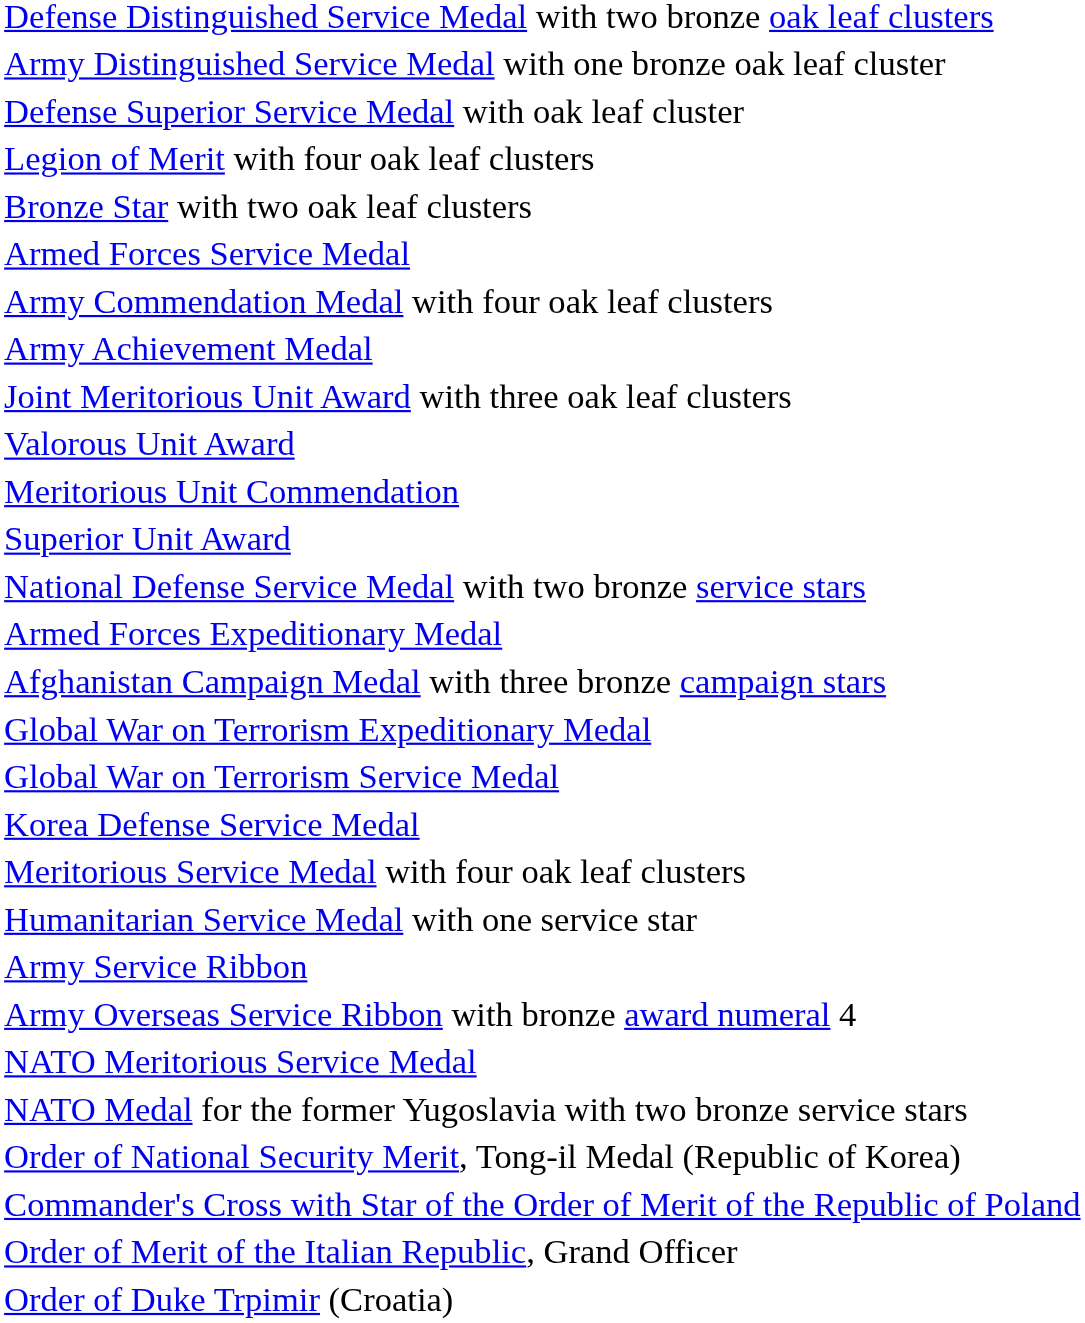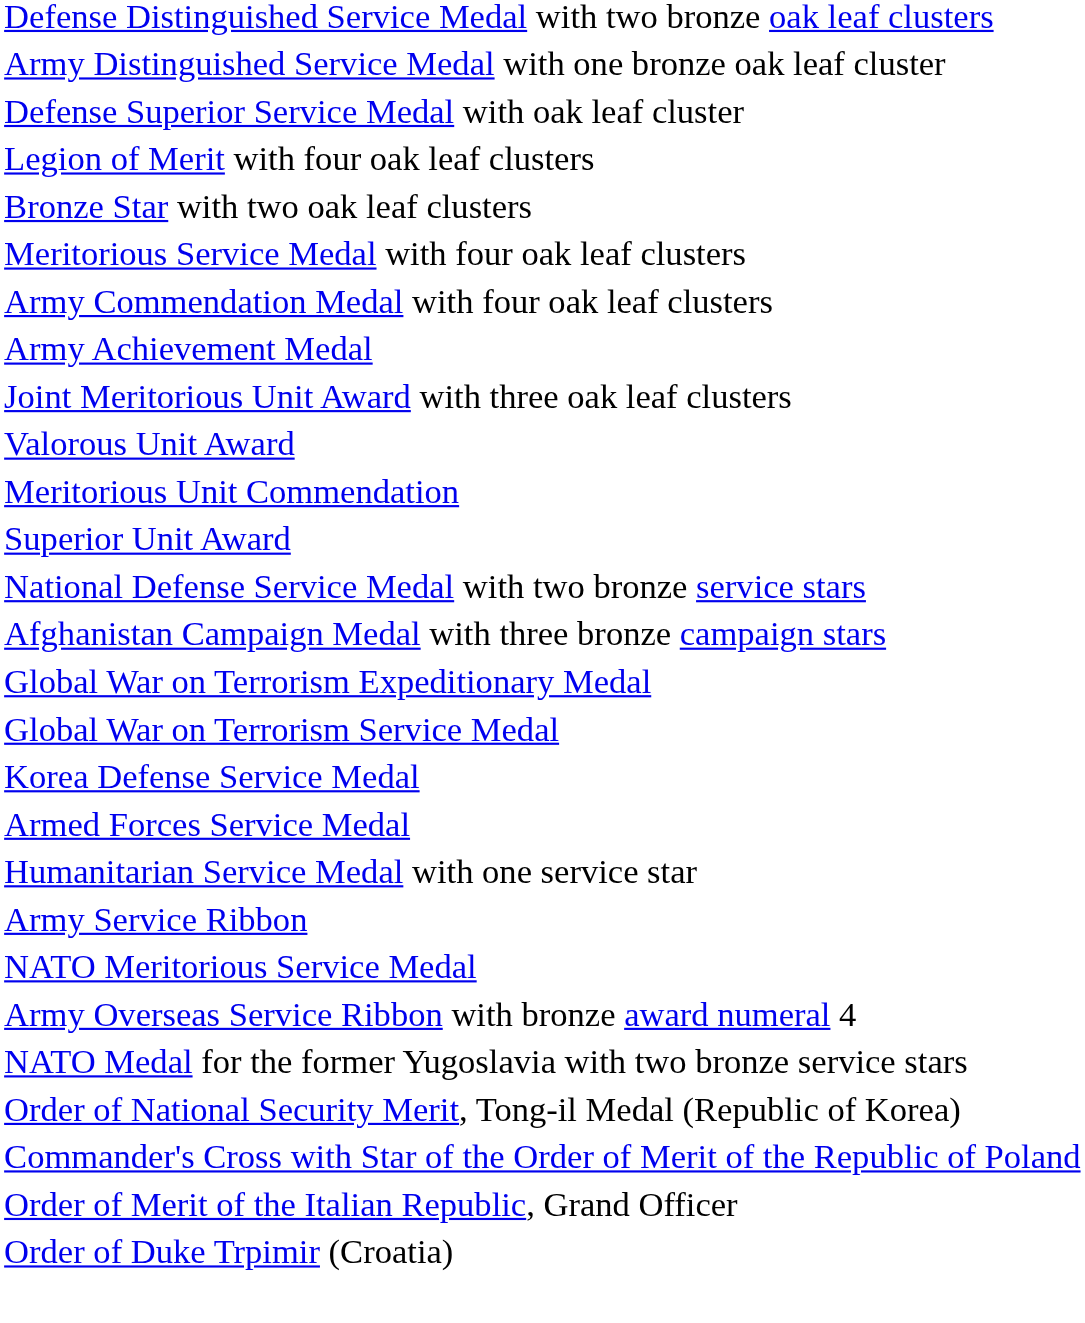rows swapped: Meritorious Service Medal with four oak leaf clusters <-> Armed Forces Service Medal
- row: Armed Forces Expeditionary Medal
rows swapped: Army Overseas Service Ribbon with bronze award numeral 4 <-> NATO Meritorious Service Medal
